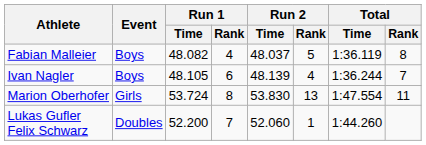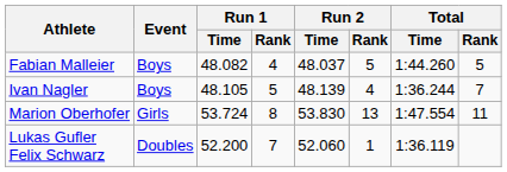Fabian Malleier | Total / Time: 1:36.119 -> 1:44.260
Fabian Malleier | Total / Rank: 8 -> 5
Ivan Nagler | Run 1 / Rank: 6 -> 5
Lukas Gufler Felix Schwarz | Total / Time: 1:44.260 -> 1:36.119
